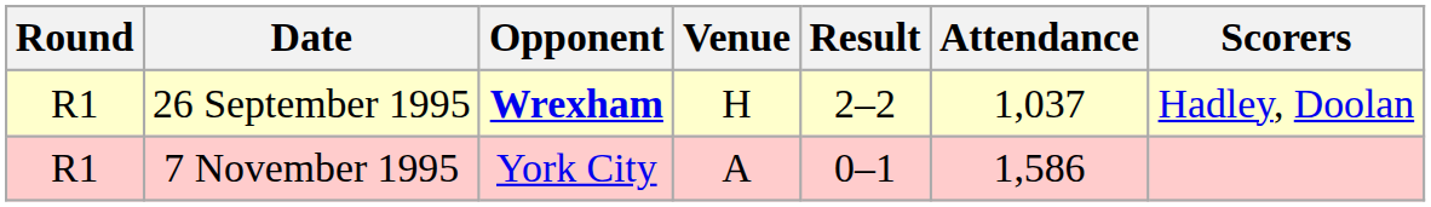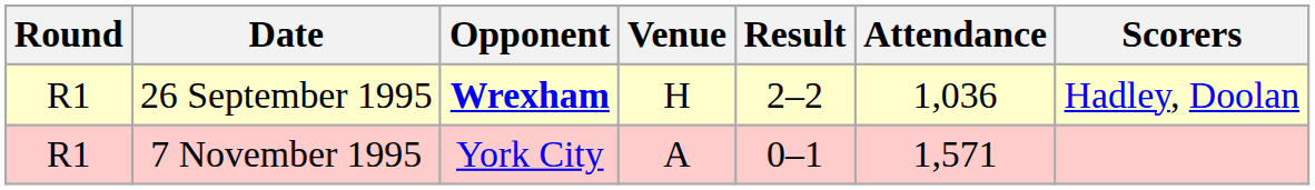26 September 1995 | Attendance: 1,037 -> 1,036
7 November 1995 | Attendance: 1,586 -> 1,571
